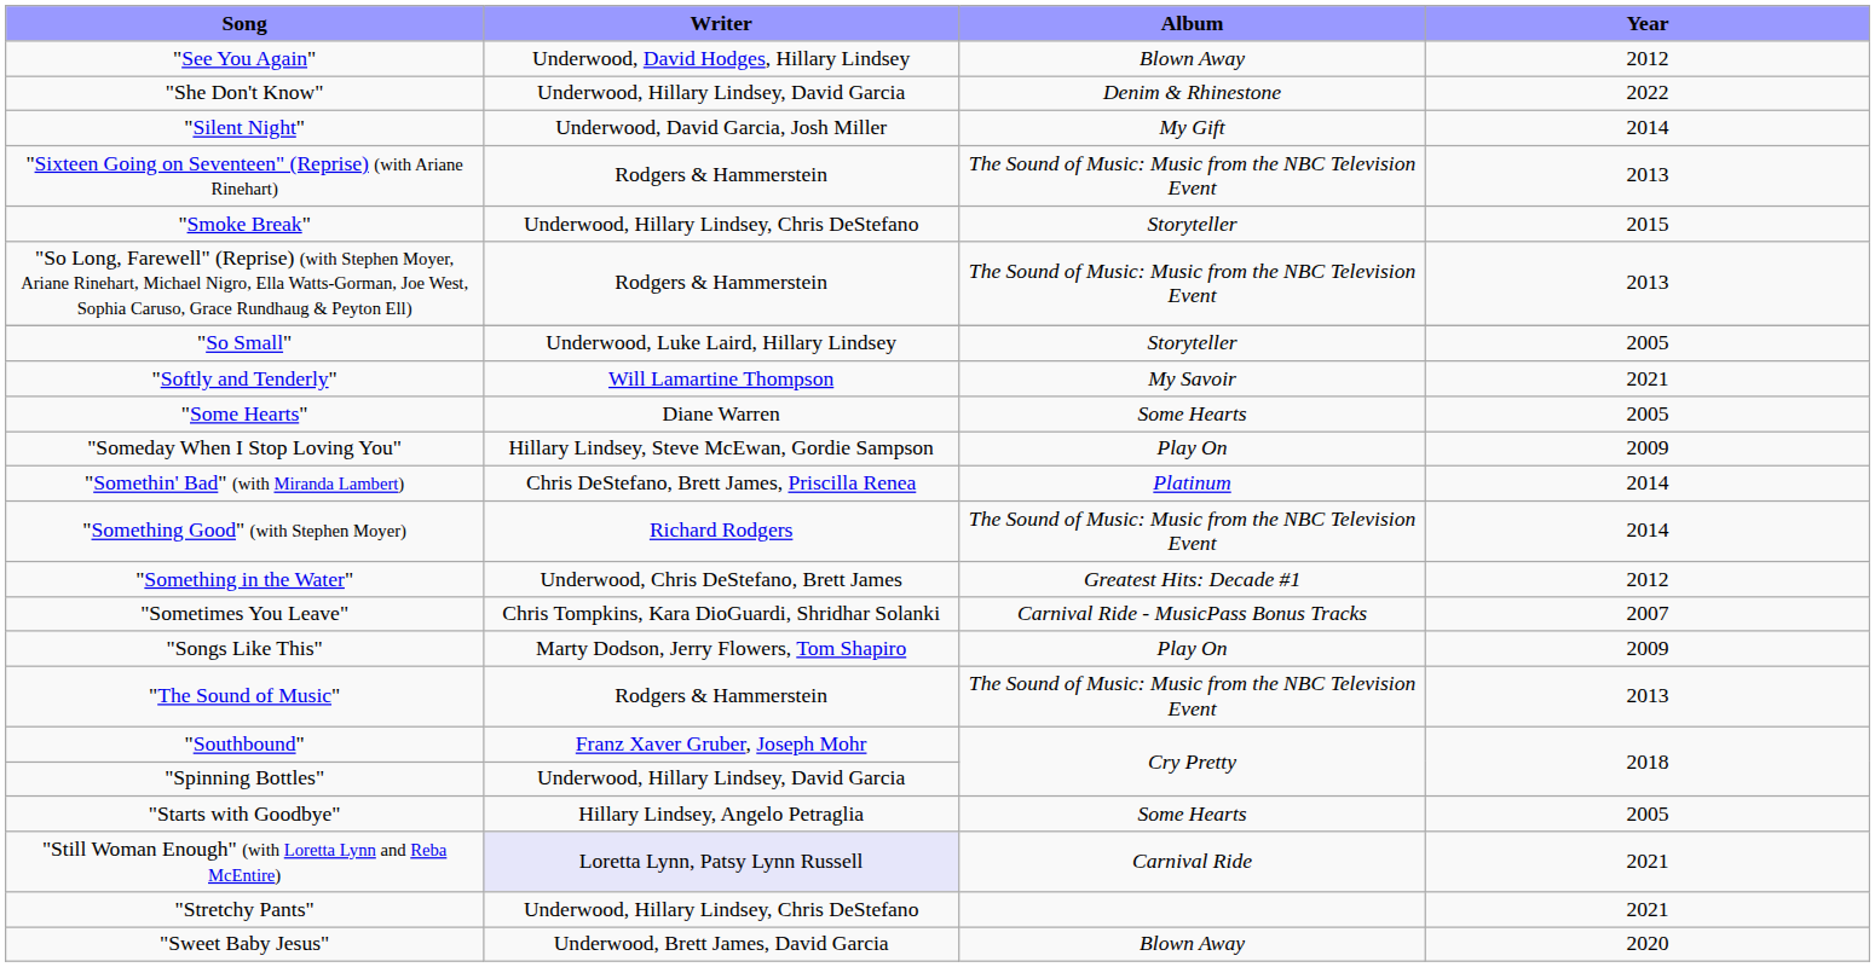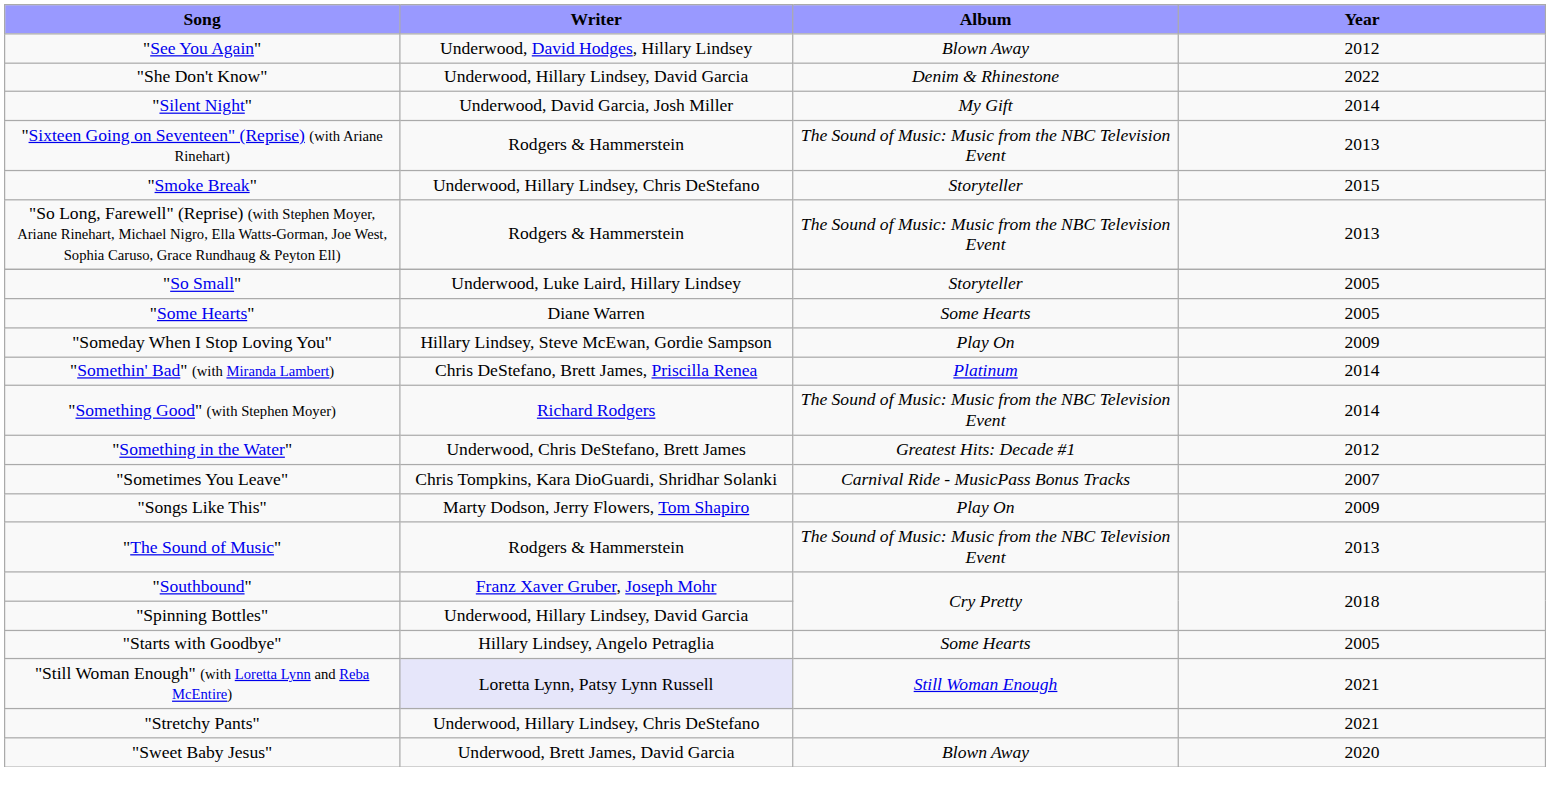- row: "Softly and Tenderly" | Will Lamartine Thompson | My Savoir | 2021
"Still Woman Enough" (with Loretta Lynn and Reba McEntire) | Album: Carnival Ride -> Still Woman Enough
